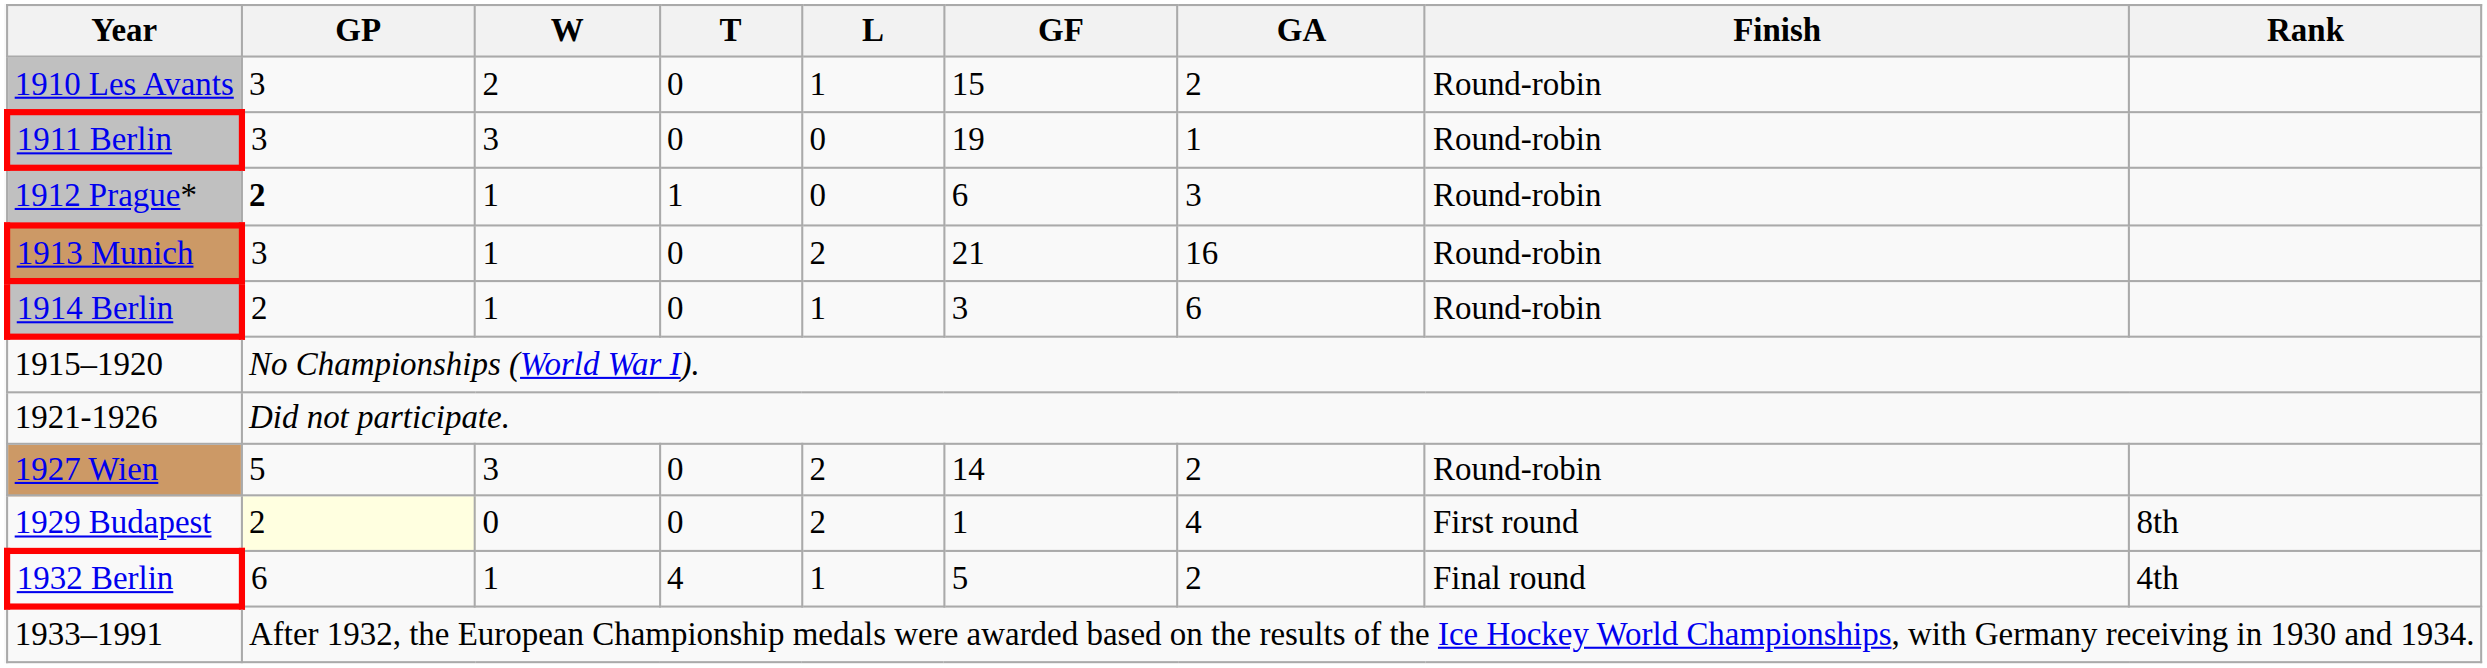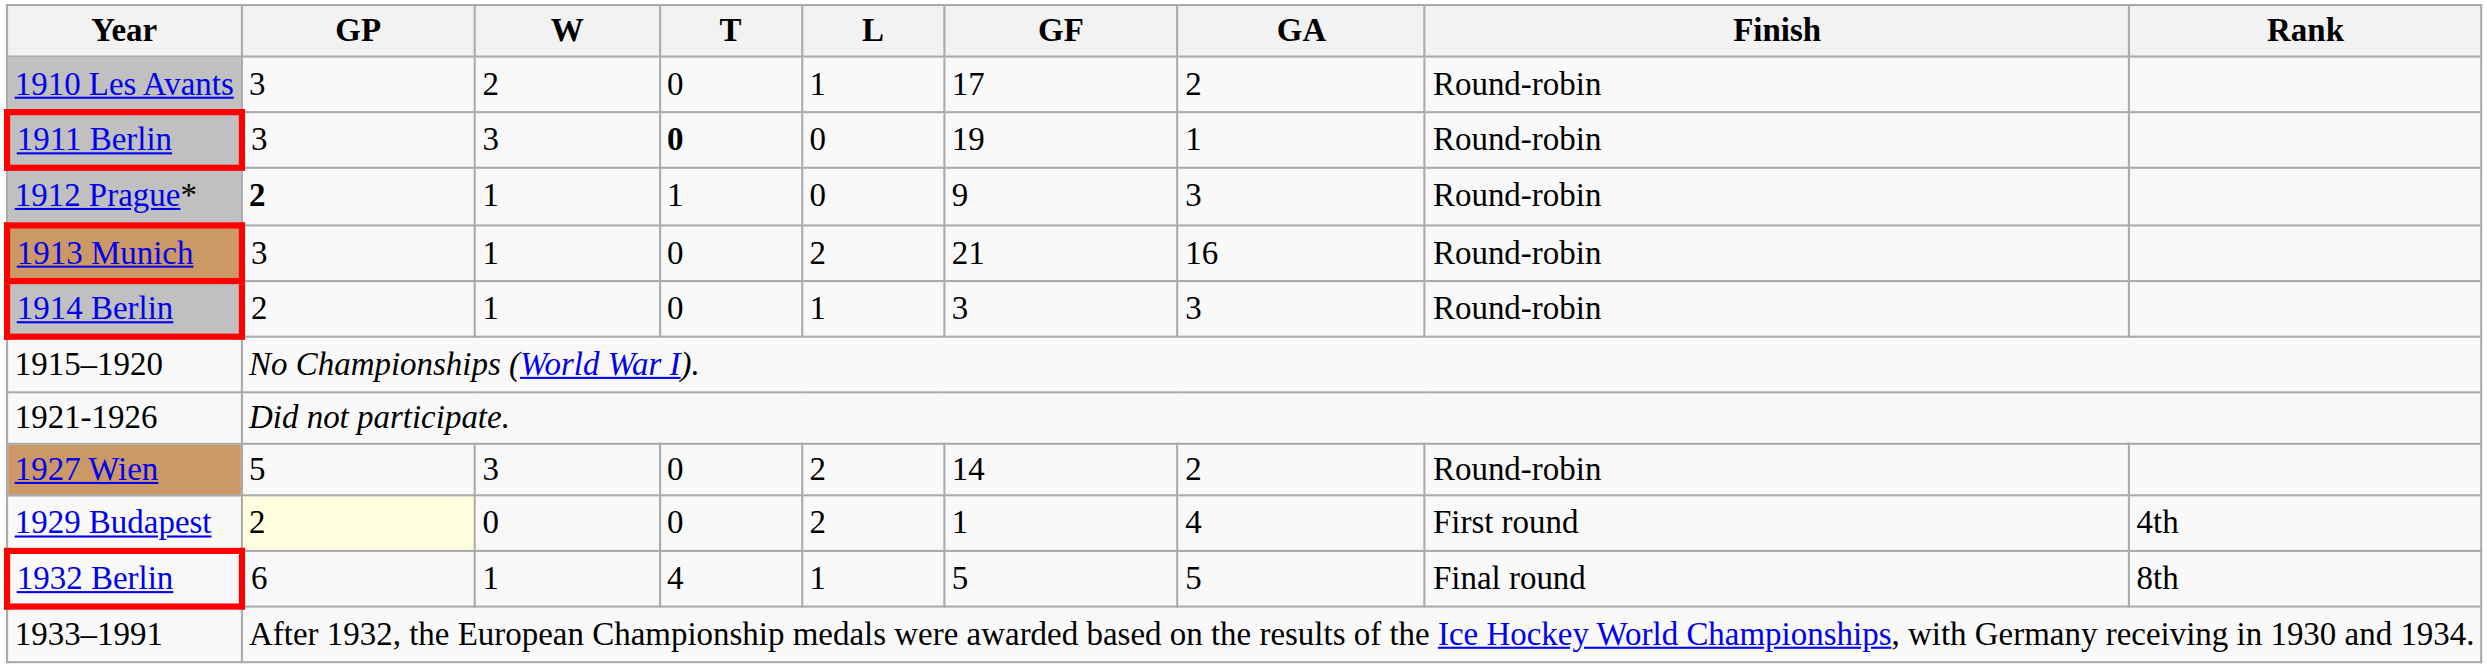1910 Les Avants | GF: 15 -> 17
1911 Berlin | T: normal -> bold
1912 Prague* | GF: 6 -> 9
1914 Berlin | GA: 6 -> 3
1929 Budapest | Rank: 8th -> 4th
1932 Berlin | GA: 2 -> 5
1932 Berlin | Rank: 4th -> 8th
